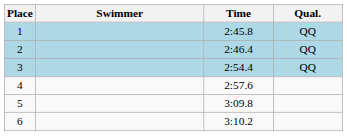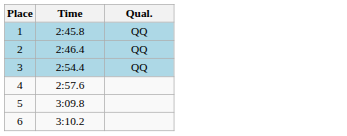- column: Swimmer
